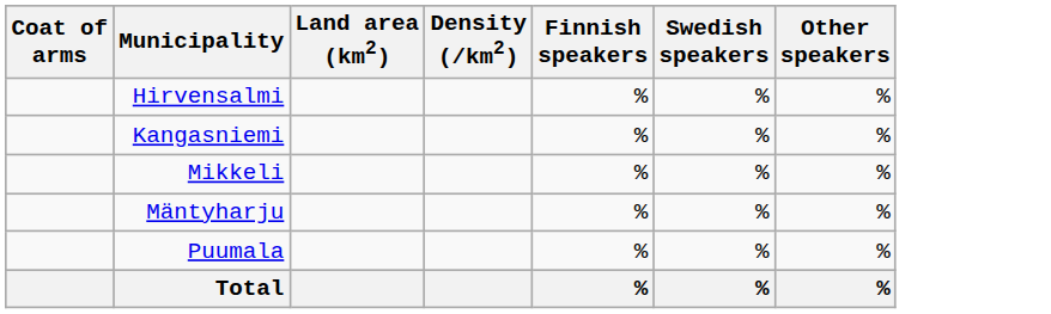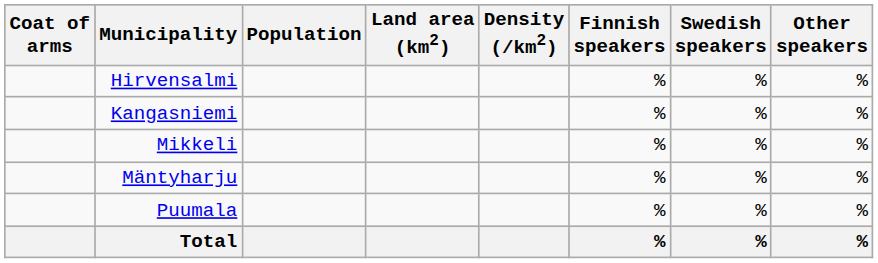+ column: Population
